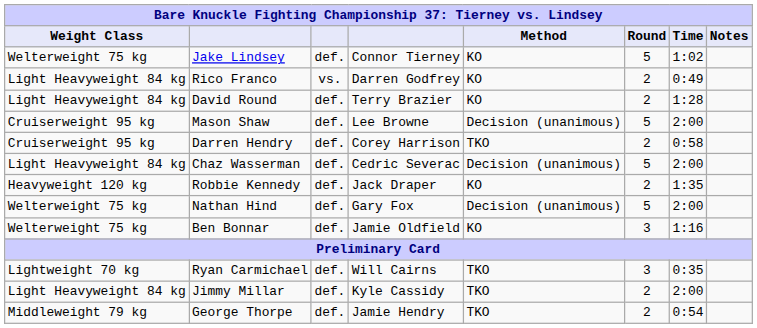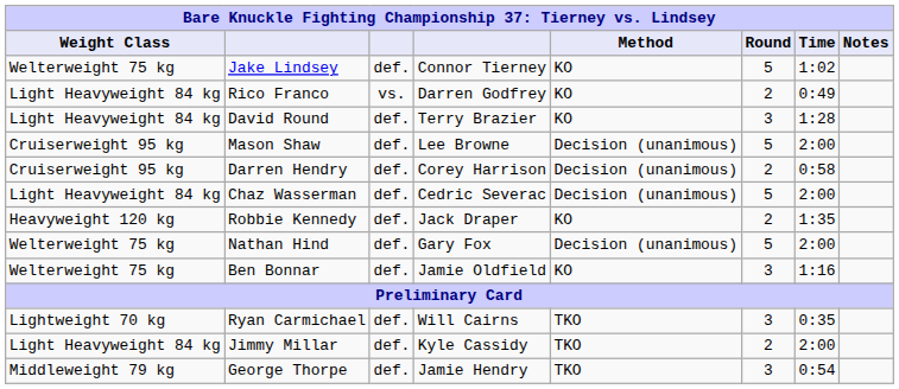David Round | Round: 2 -> 3
Darren Hendry | Method: TKO -> Decision (unanimous)
George Thorpe | Round: 2 -> 3
